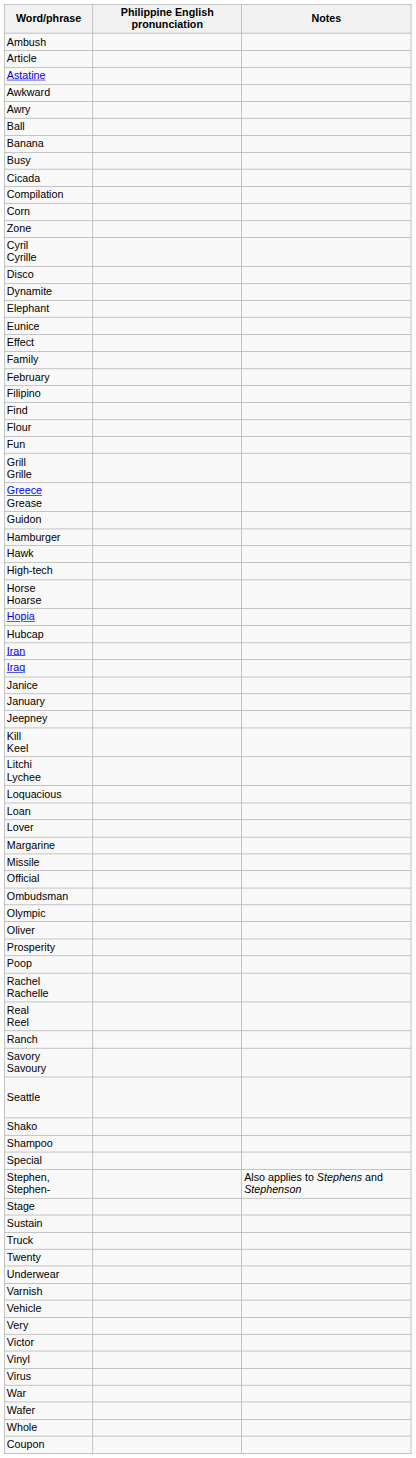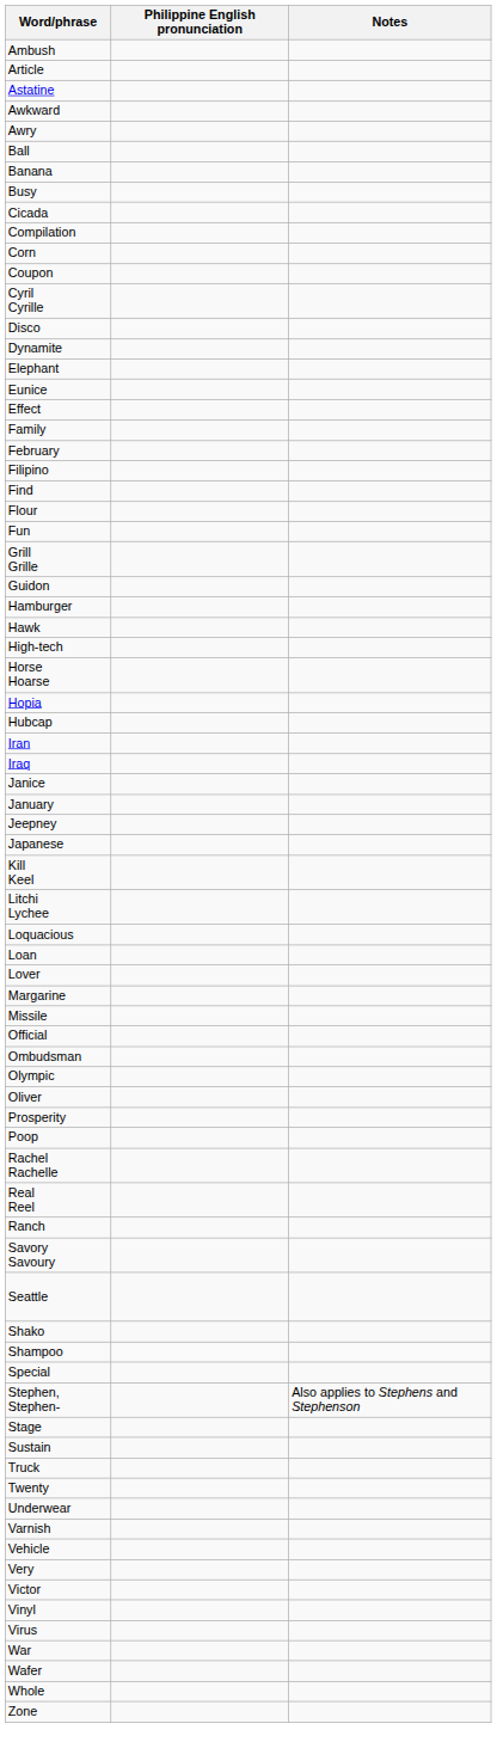rows swapped: Coupon <-> Zone
- row: Greece Grease
+ row: Japanese
